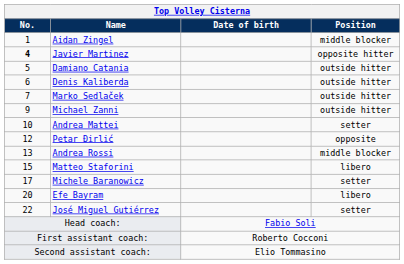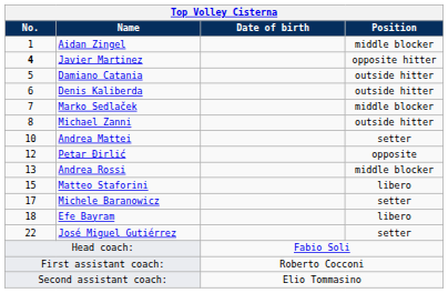Marko Sedlaček | Position: outside hitter -> middle blocker
Michael Zanni | No.: 9 -> 8
Efe Bayram | No.: 20 -> 18
